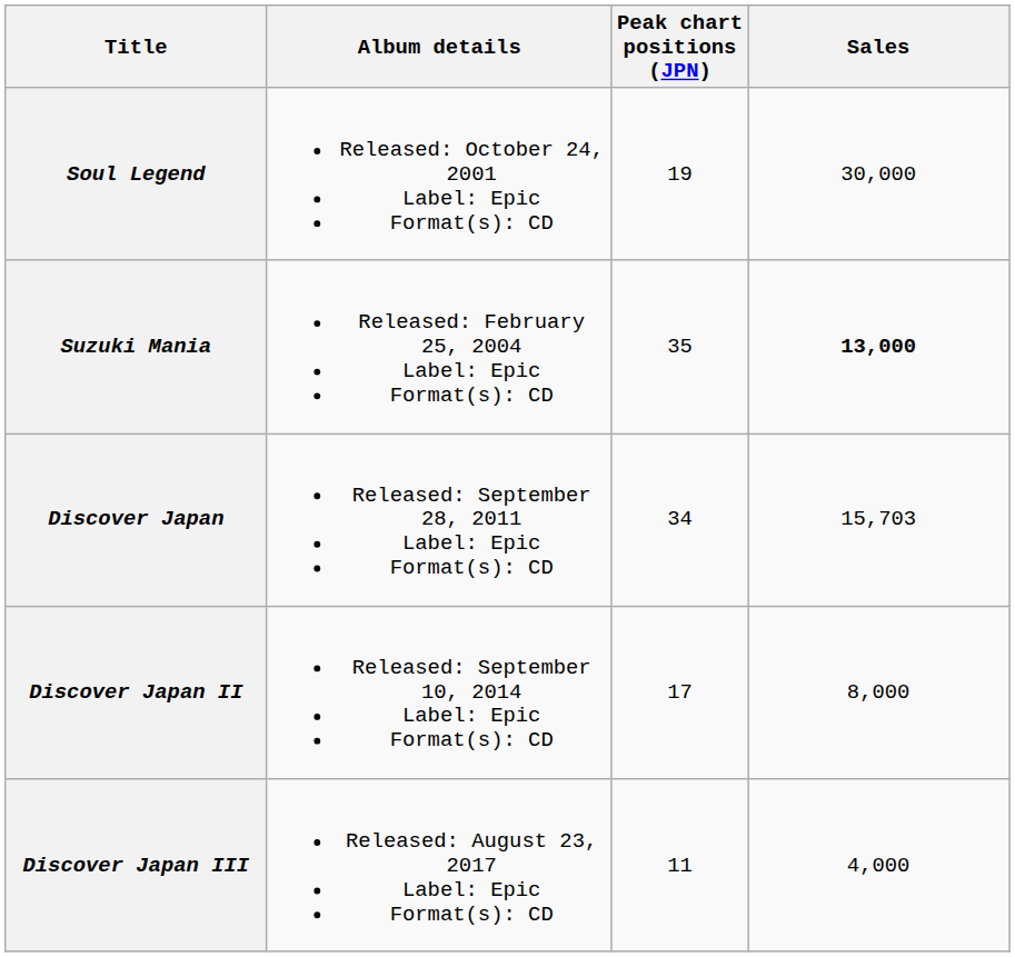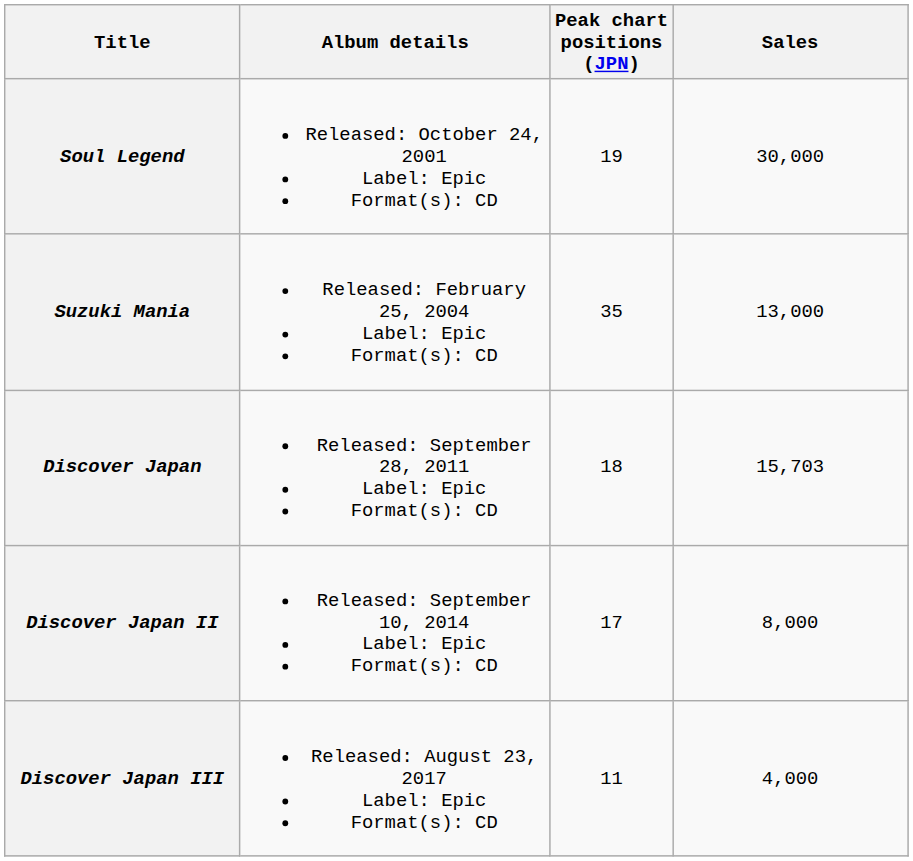Suzuki Mania | Sales: bold -> normal
Discover Japan | Peak chart positions (JPN): 34 -> 18
